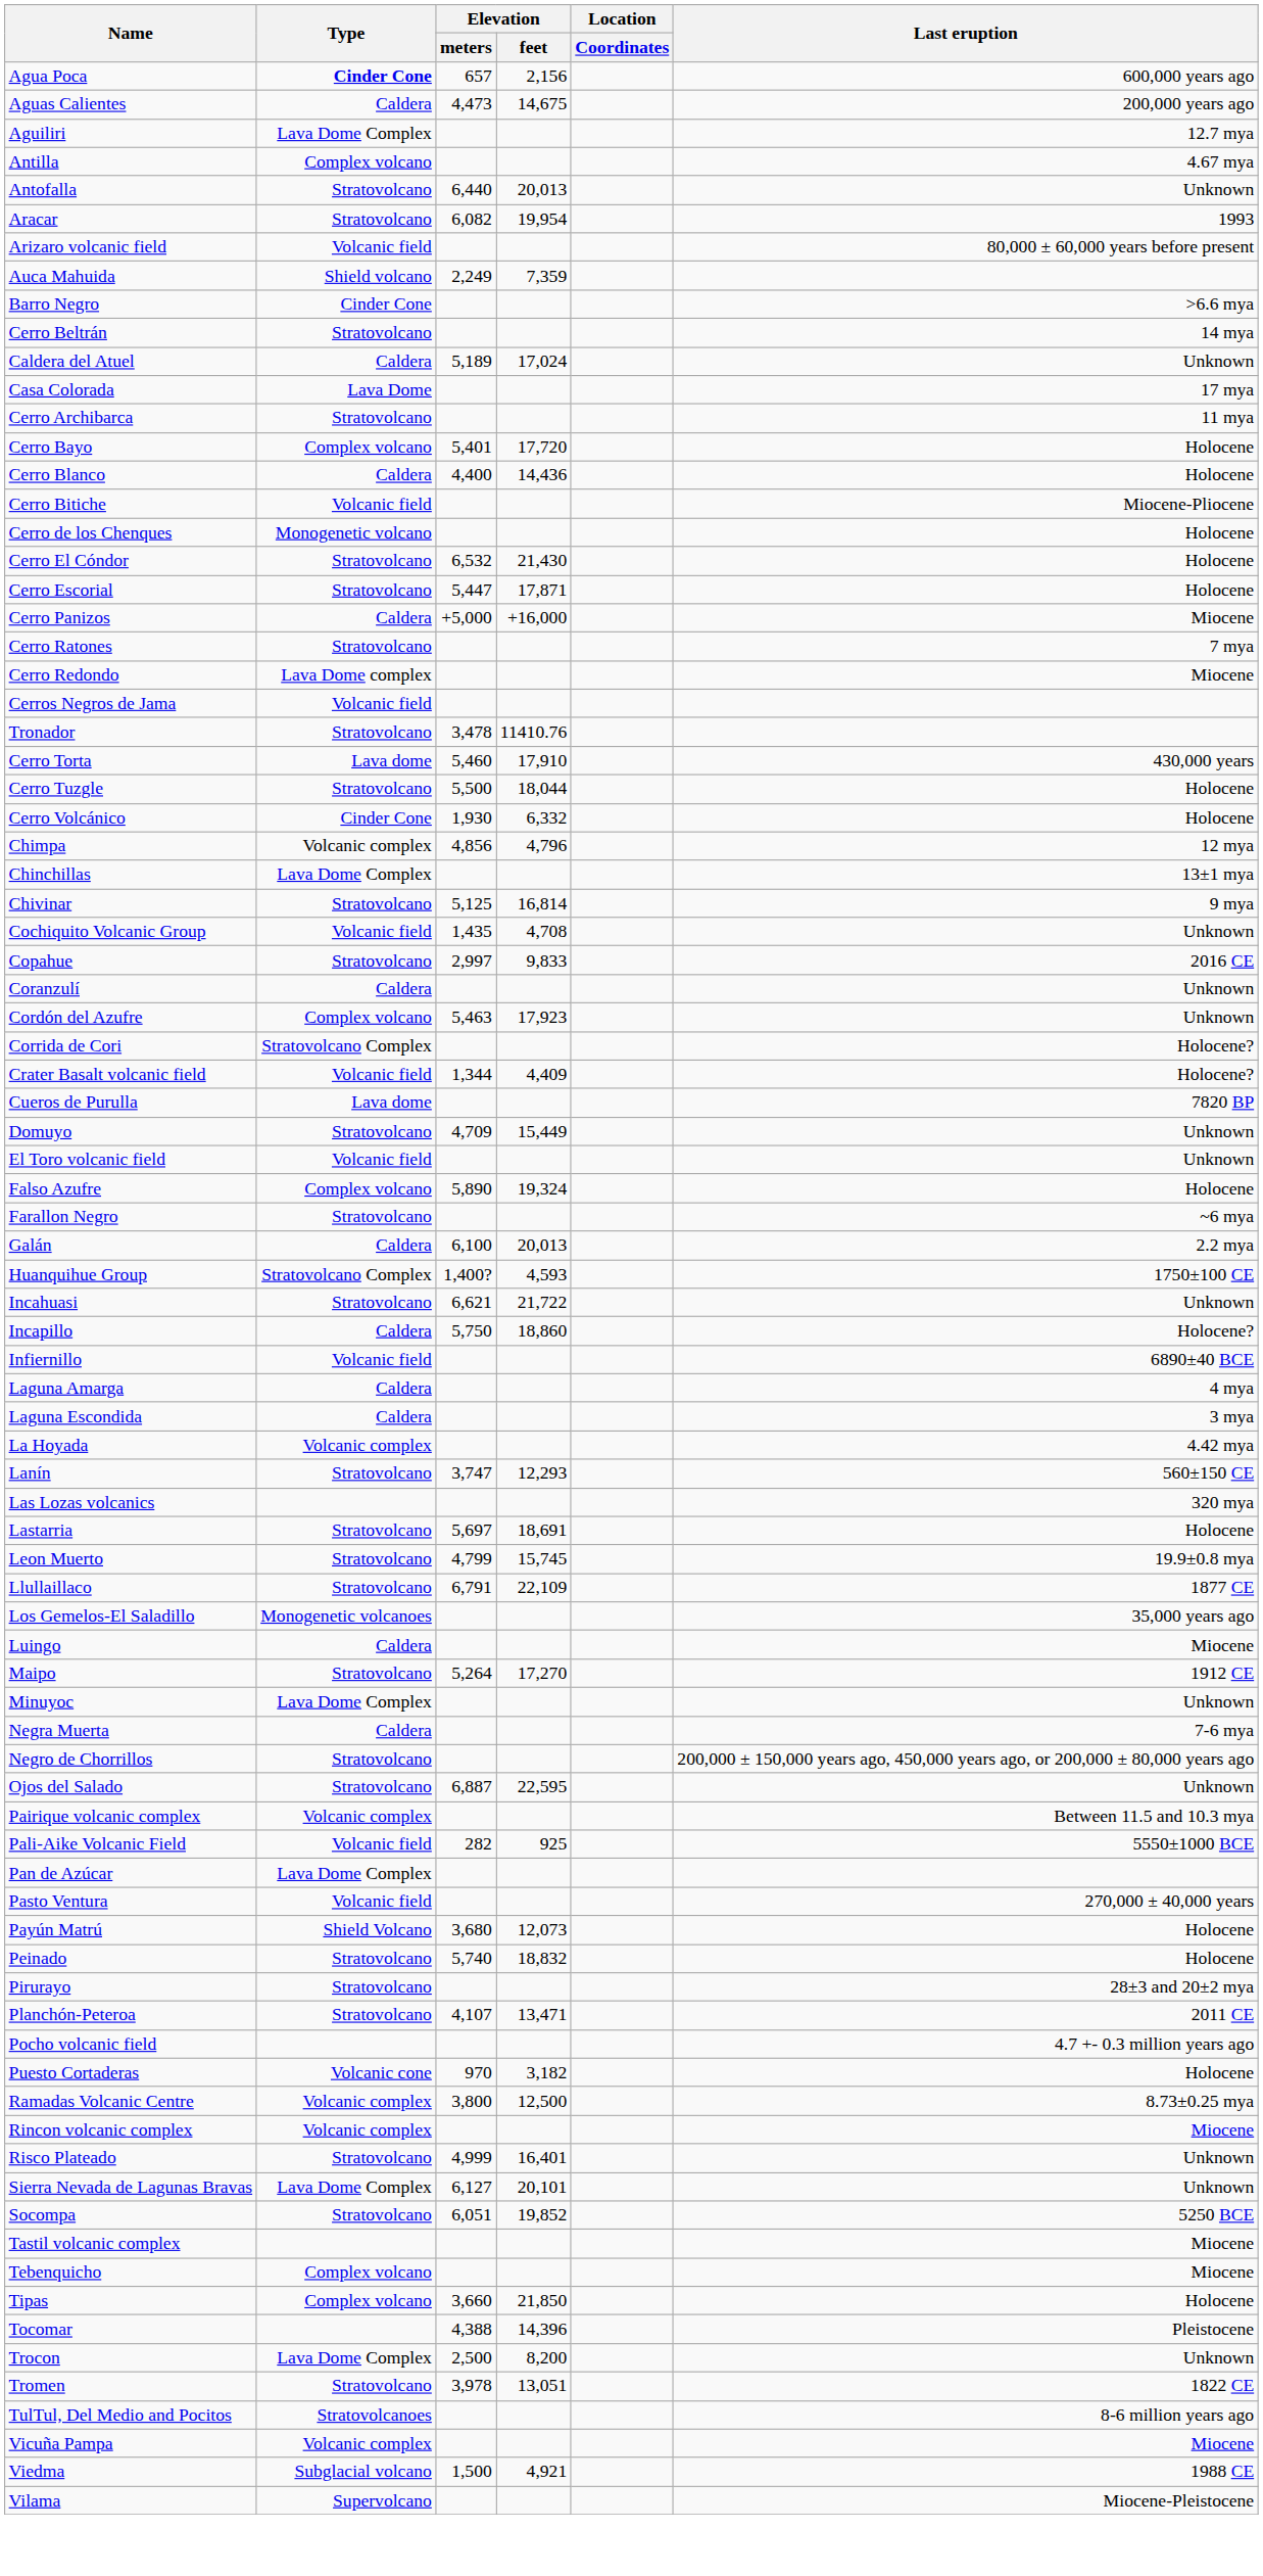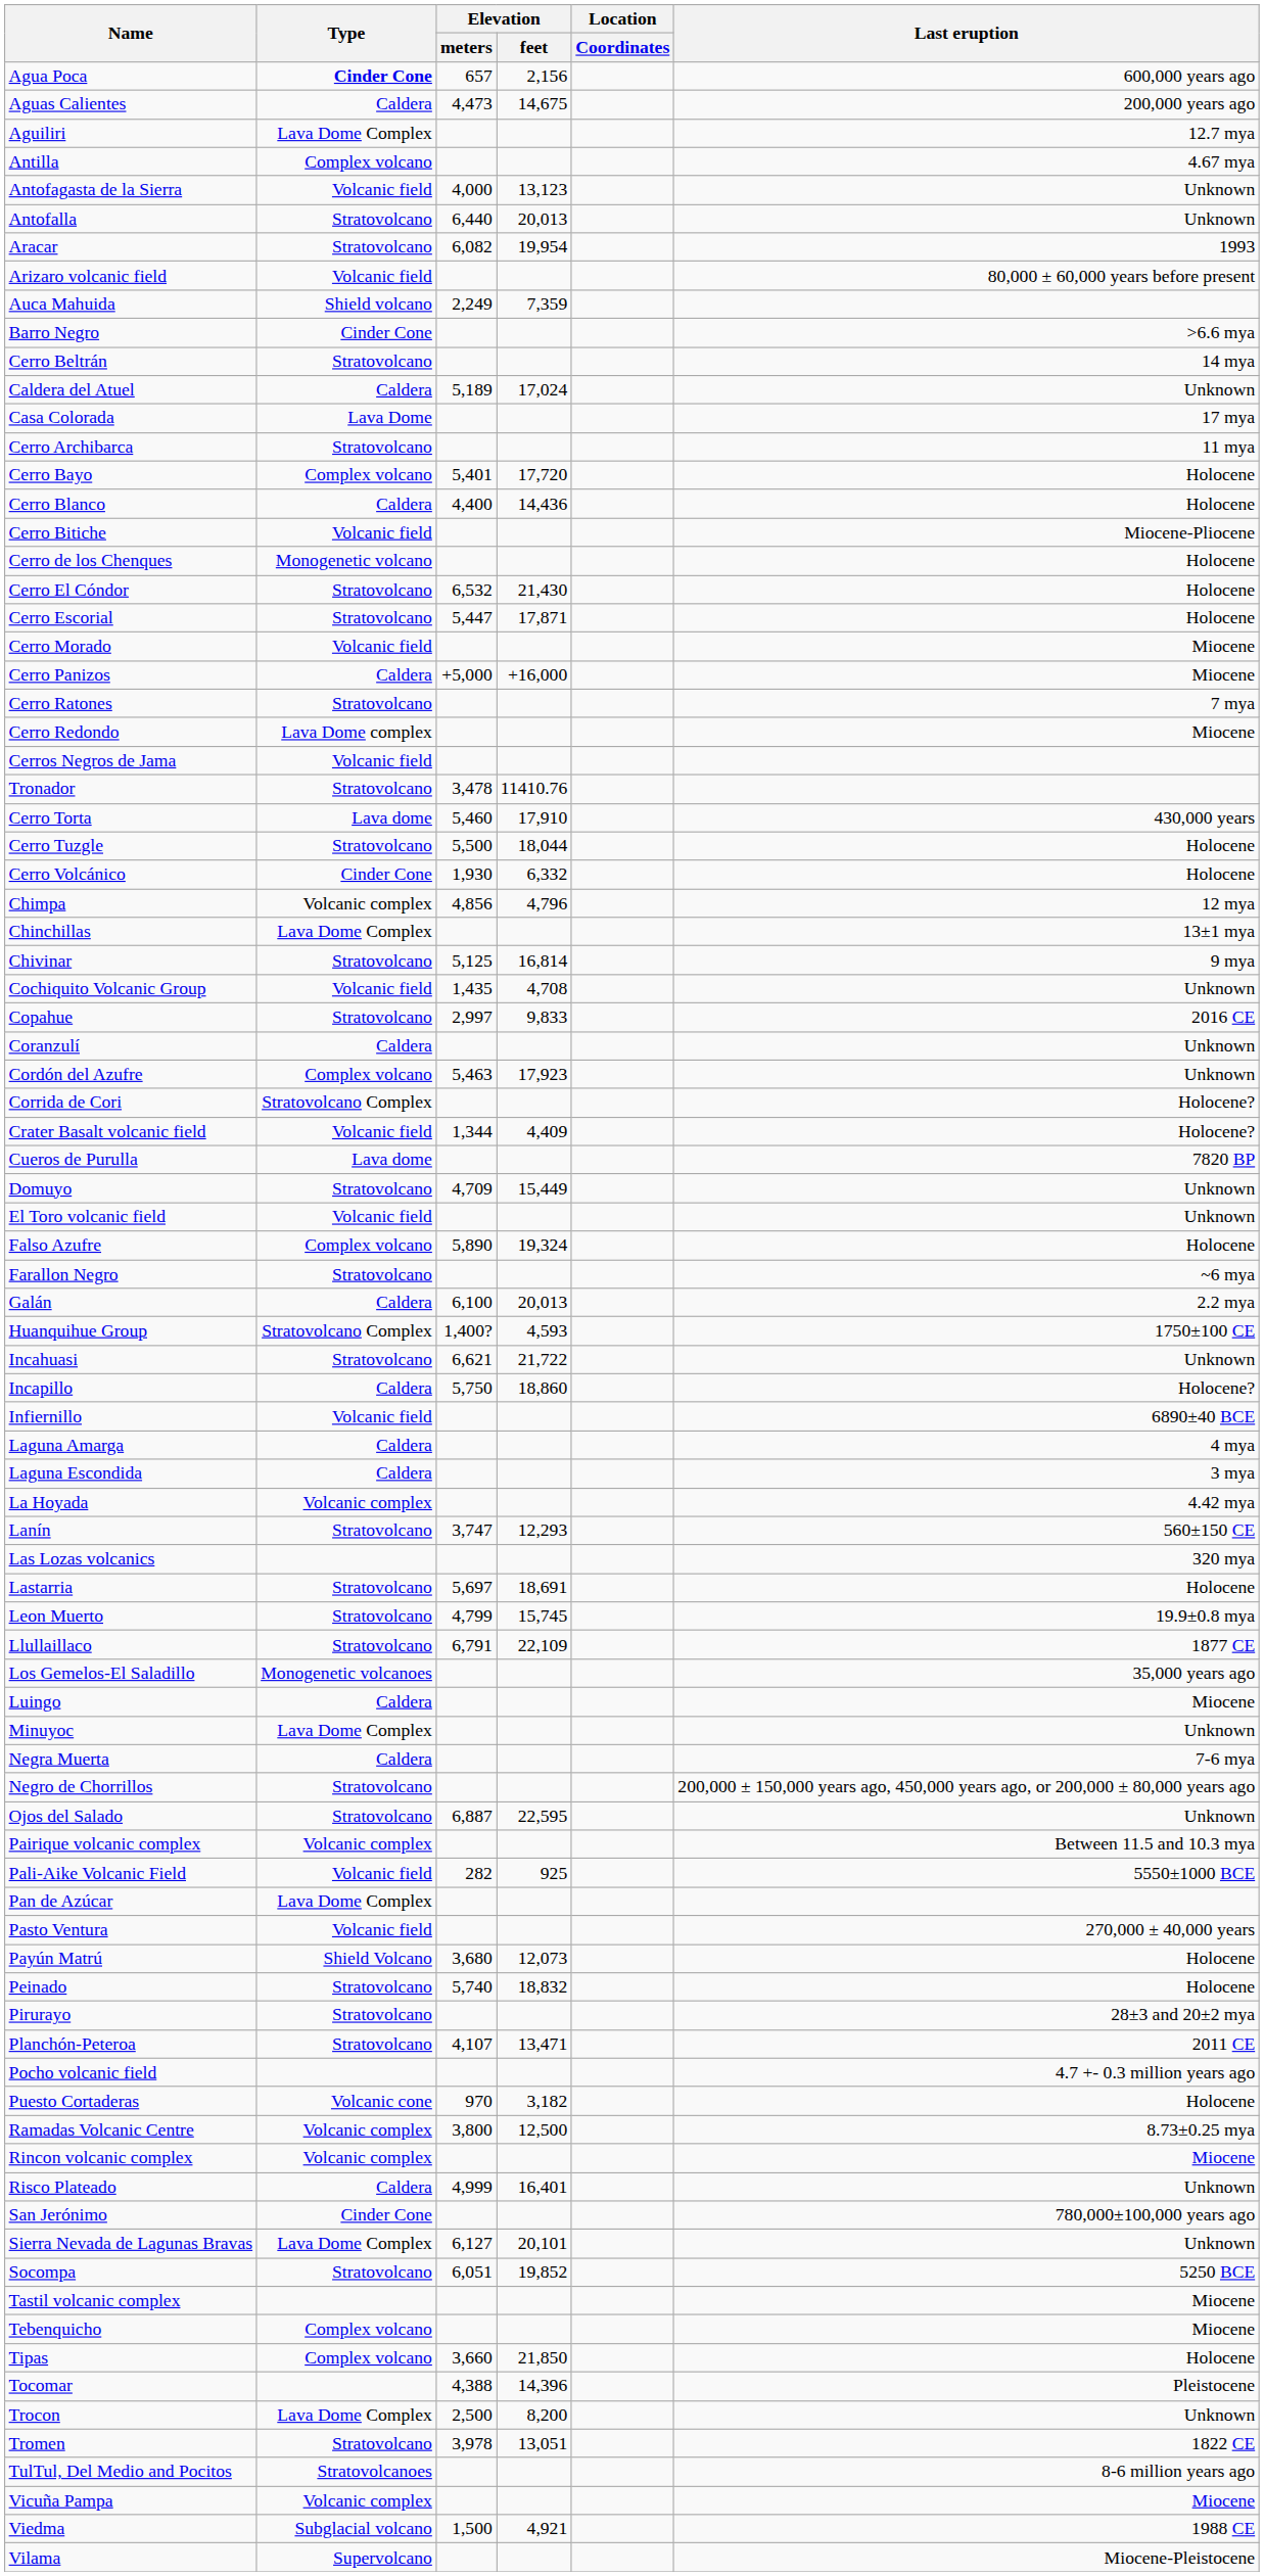+ row: Antofagasta de la Sierra | Volcanic field | 4,000 | 13,123 | Unknown
+ row: Cerro Morado | Volcanic field | Miocene
- row: Maipo | Stratovolcano | 5,264 | 17,270 | 1912 CE
Risco Plateado | Type: Stratovolcano -> Caldera
+ row: San Jerónimo | Cinder Cone | 780,000±100,000 years ago
